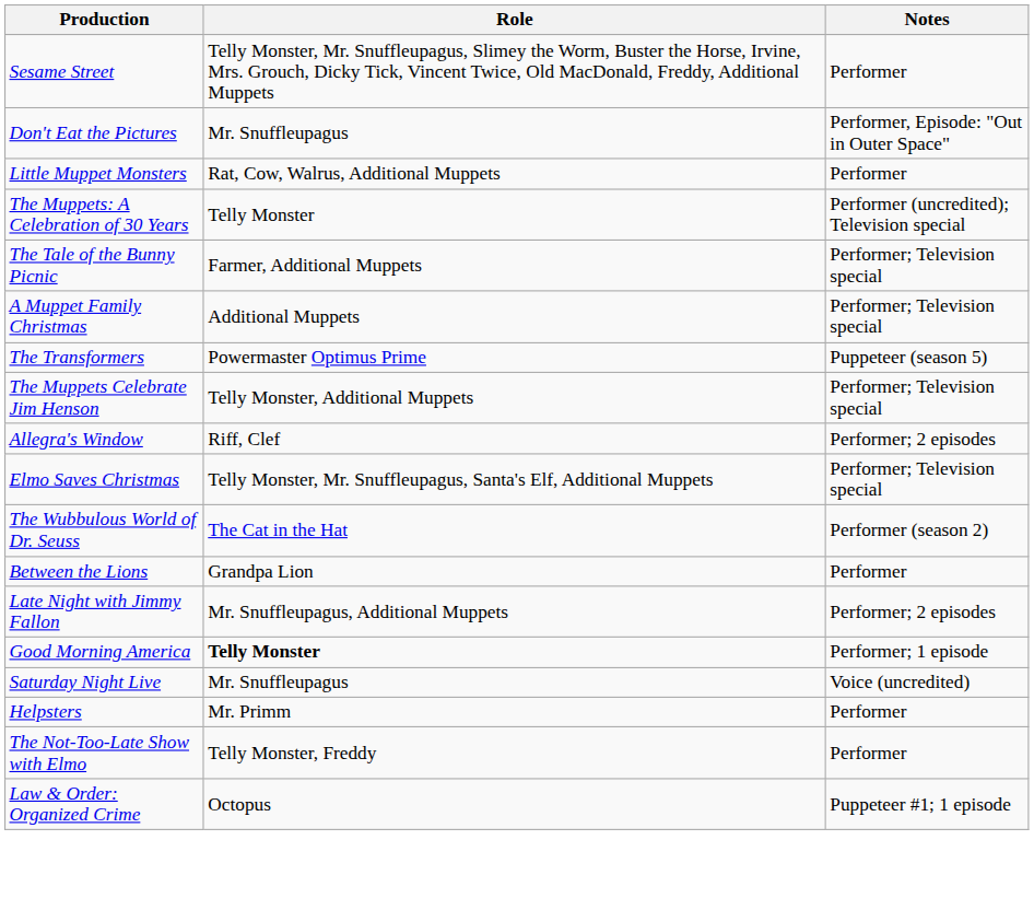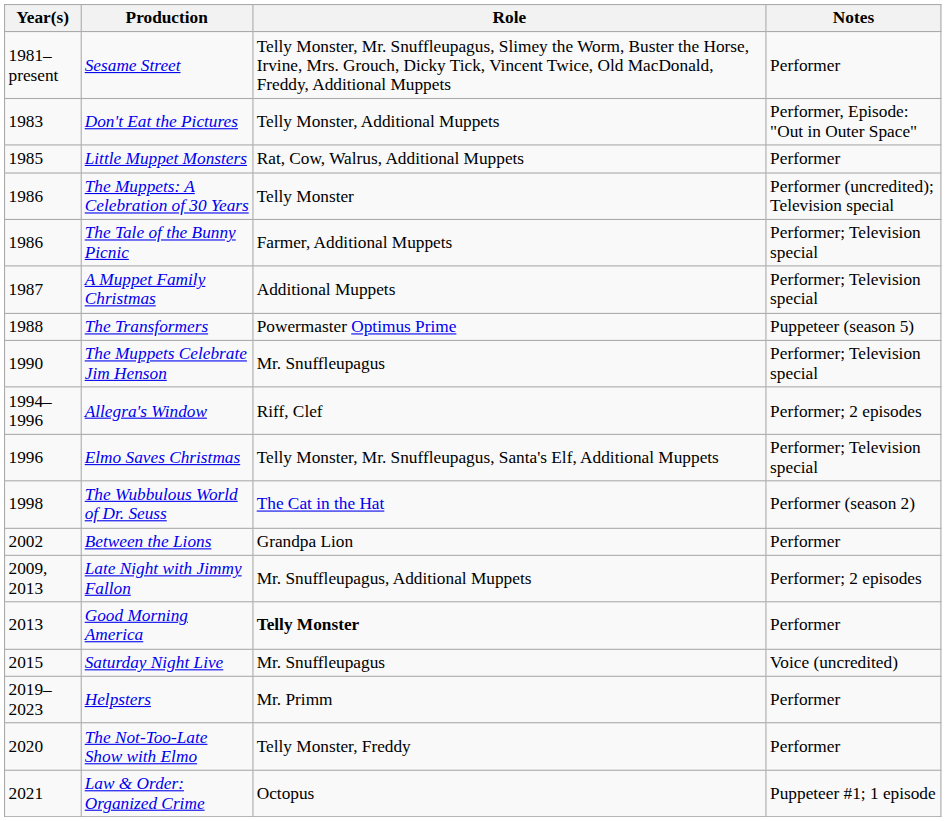+ column: Year(s) | 1981–present | 1983 | 1985 | 1986 | 1986 | 1987 | 1988 | 1990 | 1994–1996 | 1996 | 1998 | 2002 | 2009, 2013 | 2013 | 2015 | 2019–2023 | 2020 | 2021
Don't Eat the Pictures | Role: Mr. Snuffleupagus -> Telly Monster, Additional Muppets
The Muppets Celebrate Jim Henson | Role: Telly Monster, Additional Muppets -> Mr. Snuffleupagus
Good Morning America | Notes: Performer; 1 episode -> Performer
